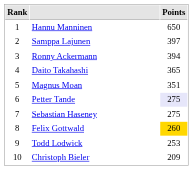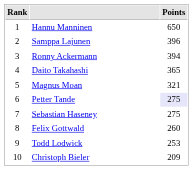Samppa Lajunen | Points: 397 -> 396
Magnus Moan | Points: 351 -> 321
Felix Gottwald | Points: gold background -> no background
